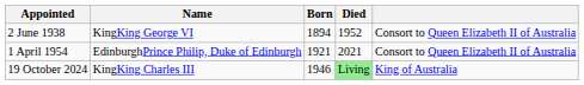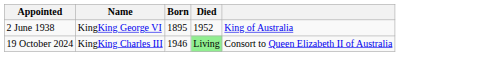2 June 1938 | Born: 1894 -> 1895
2 June 1938 | column 5: Consort to Queen Elizabeth II of Australia -> King of Australia
- row: 1 April 1954 | EdinburghPrince Philip, Duke of Edinburgh | 1921 | 2021 | Consort to Queen Elizabeth II of Australia
19 October 2024 | column 5: King of Australia -> Consort to Queen Elizabeth II of Australia
